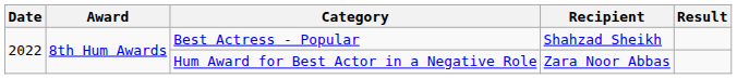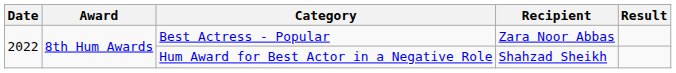Best Actress - Popular | Recipient: Shahzad Sheikh -> Zara Noor Abbas
Hum Award for Best Actor in a Negative Role | Recipient: Zara Noor Abbas -> Shahzad Sheikh
